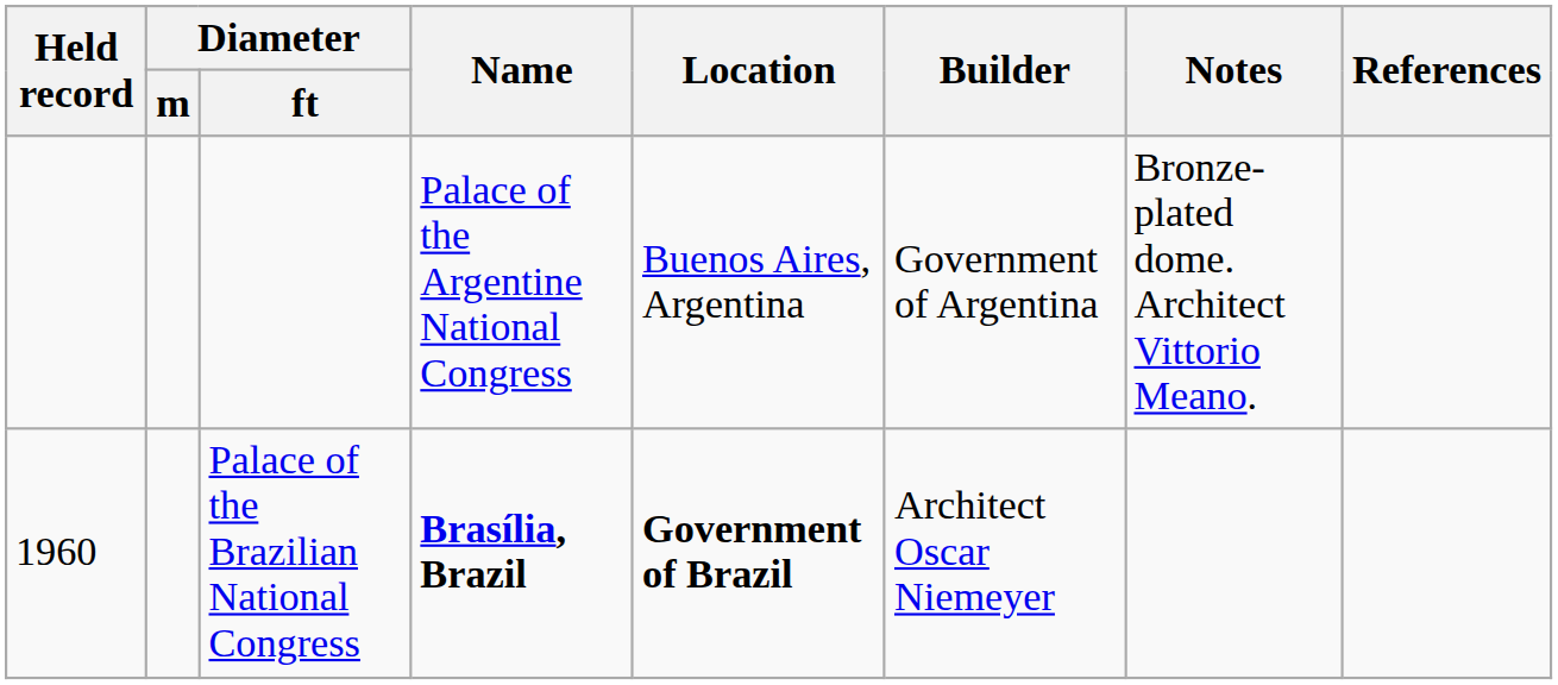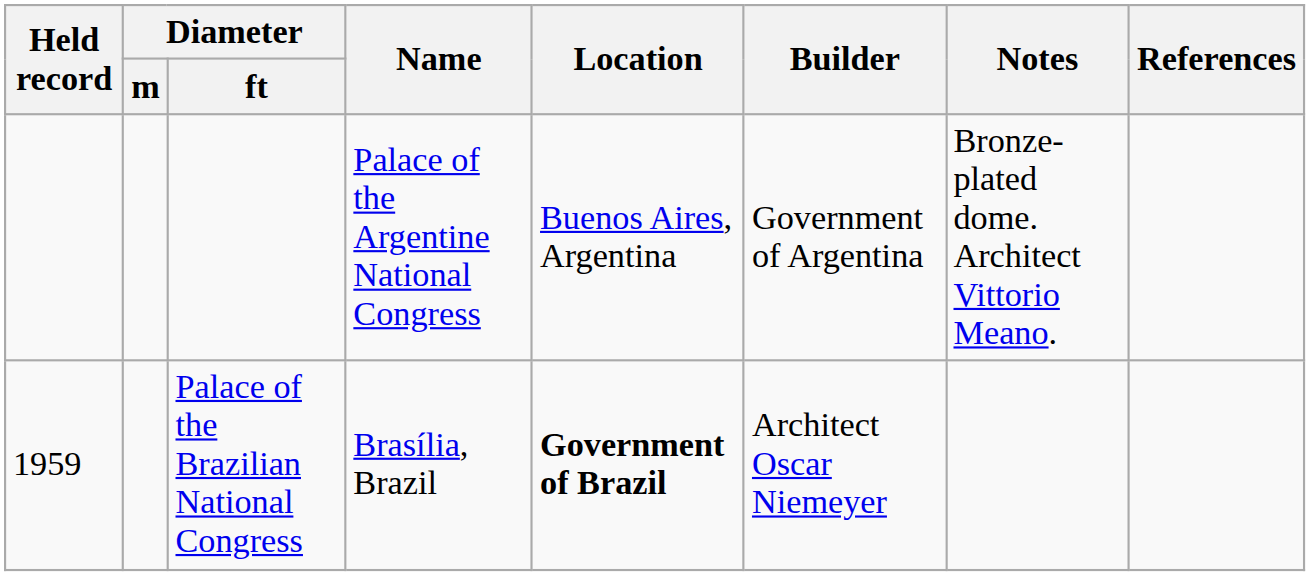Palace of the Brazilian National Congress | Held record: 1960 -> 1959
Palace of the Brazilian National Congress | Name: bold -> normal
